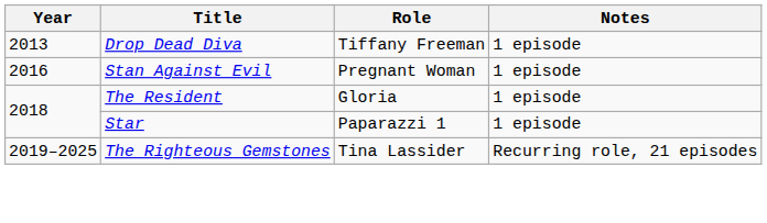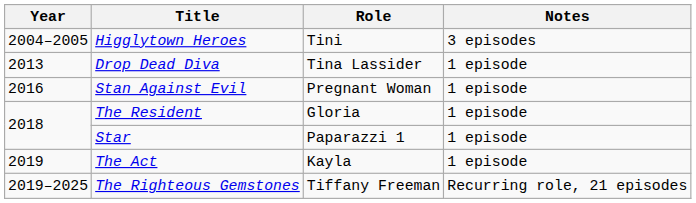+ row: 2004–2005 | Higglytown Heroes | Tini | 3 episodes
Drop Dead Diva | Role: Tiffany Freeman -> Tina Lassider
+ row: 2019 | The Act | Kayla | 1 episode
The Righteous Gemstones | Role: Tina Lassider -> Tiffany Freeman
